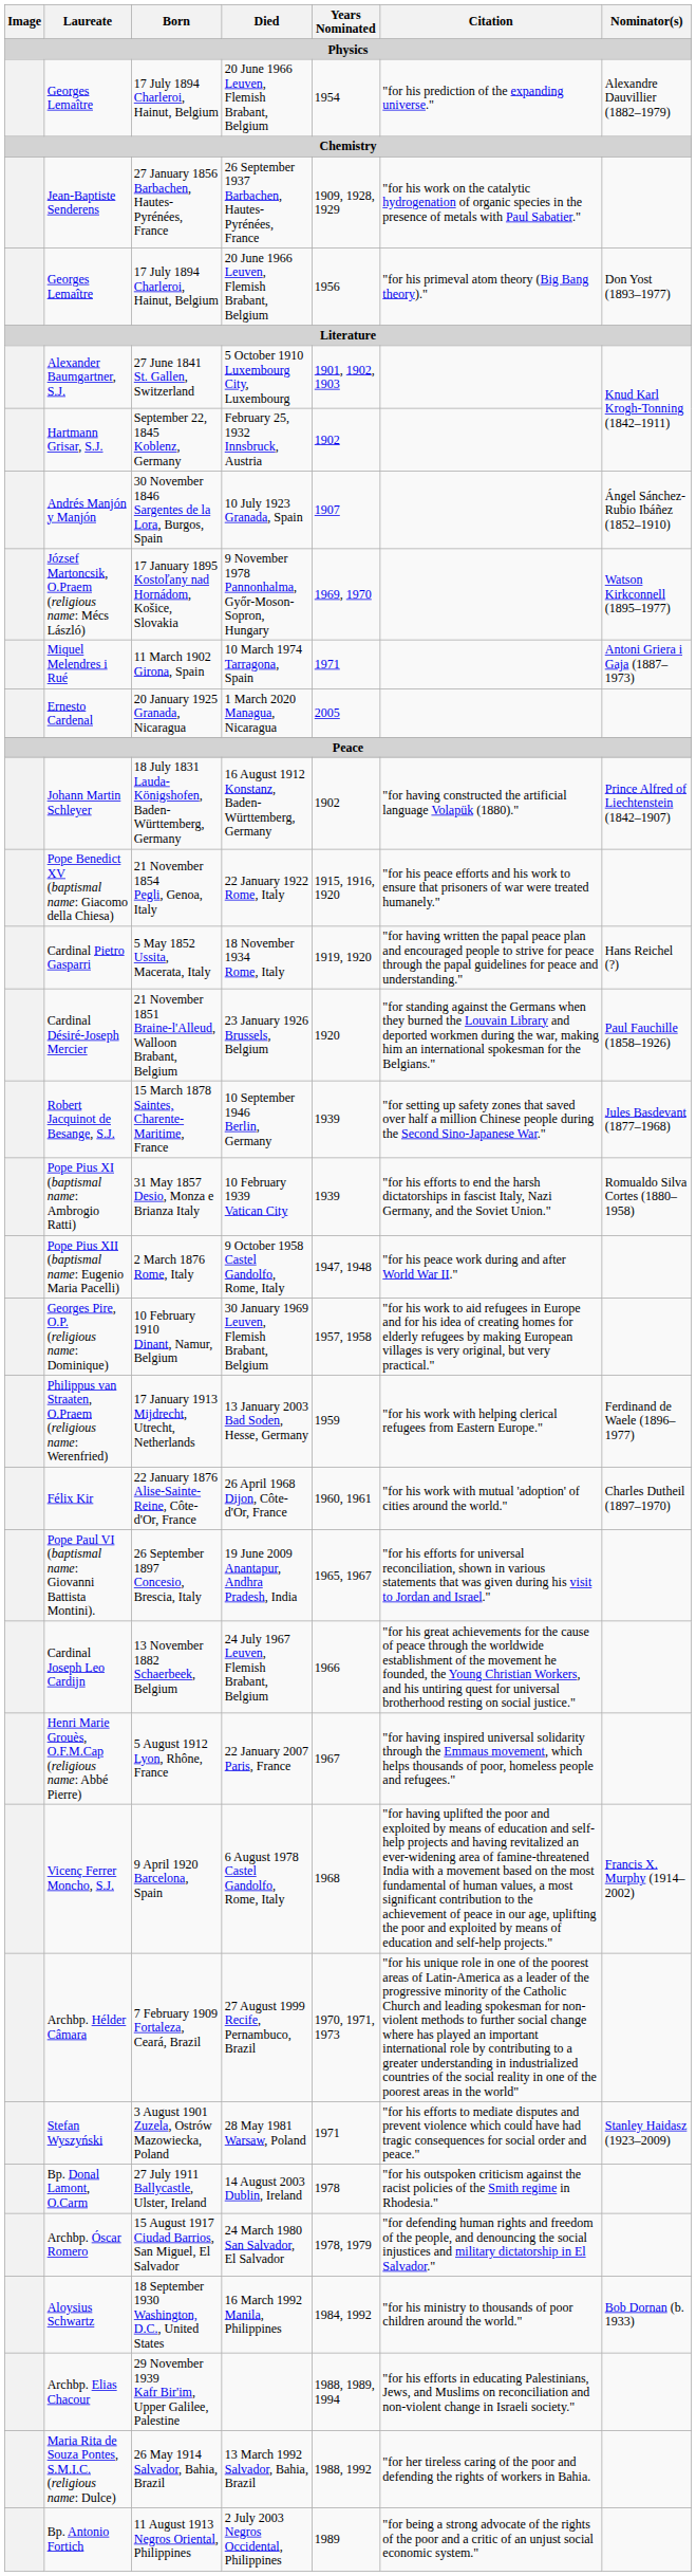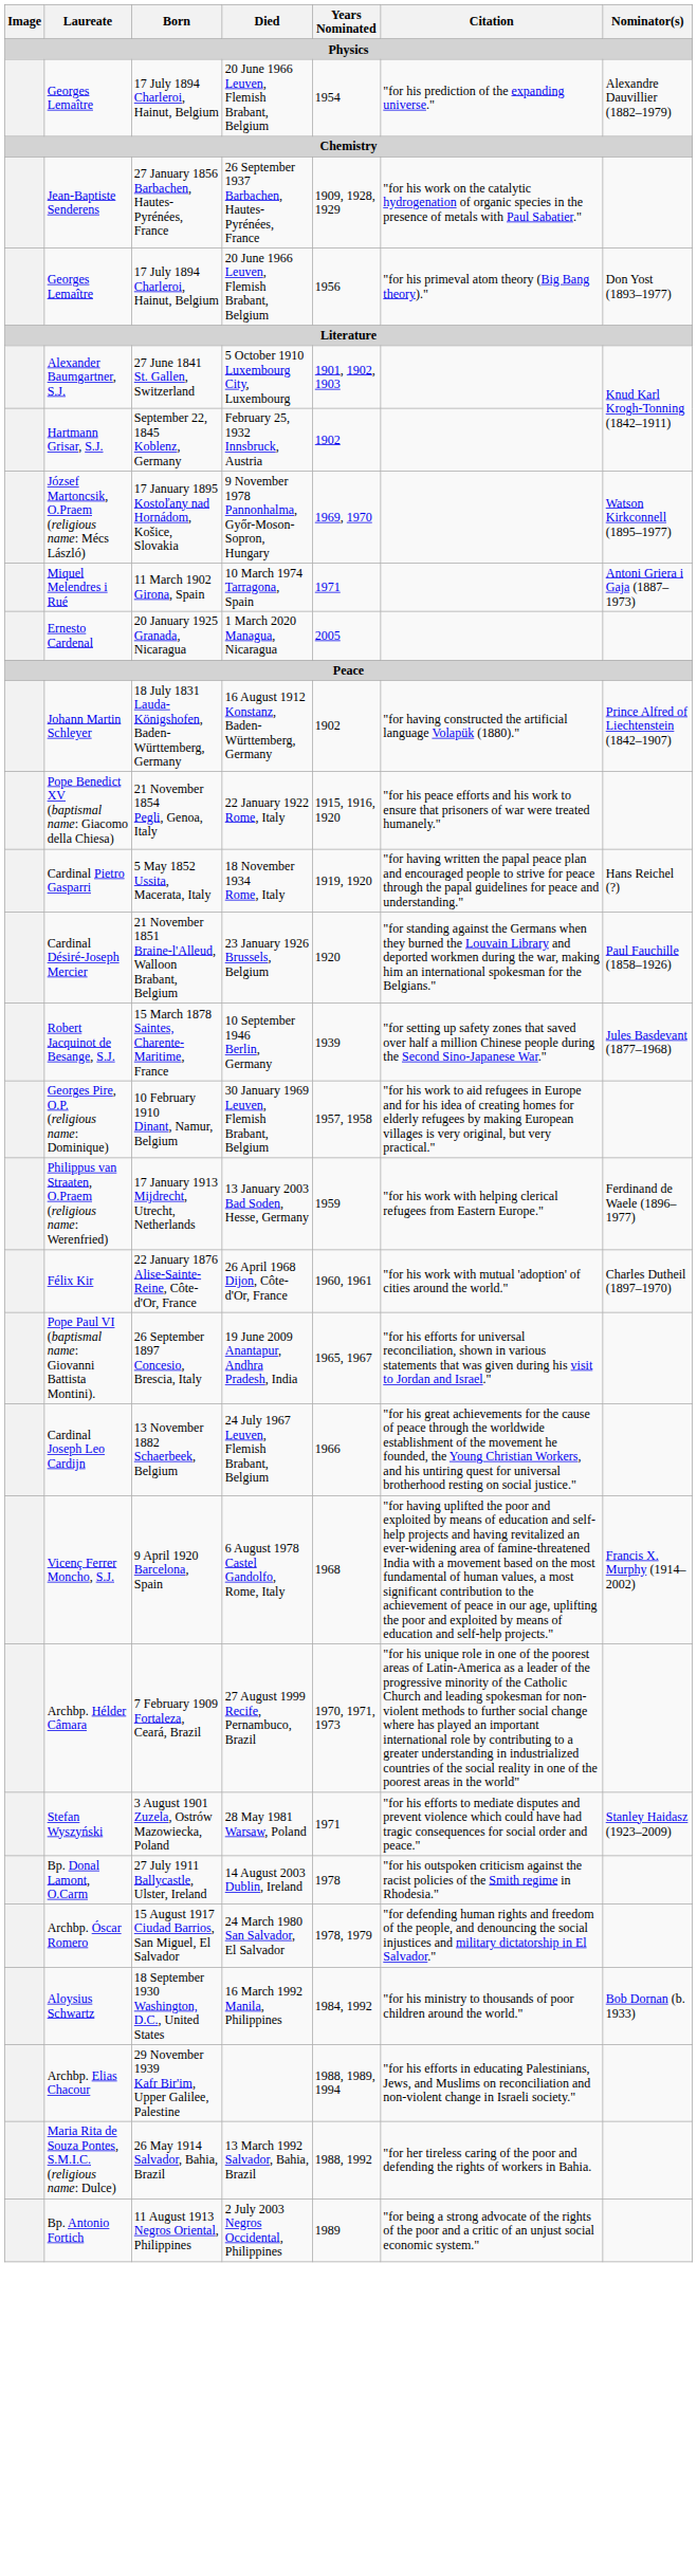- row: Andrés Manjón y Manjón | 30 November 1846 Sargentes de la Lora, Burgos, Spain | 10 July 1923 Granada, Spain | 1907 | Ángel Sánchez-Rubio Ibáñez (1852–1910)
- row: Pope Pius XI (baptismal name: Ambrogio Ratti) | 31 May 1857 Desio, Monza e Brianza Italy | 10 February 1939 Vatican City | 1939 | "for his efforts to end the harsh dictatorships in fascist Italy, Nazi Germany, and the Soviet Union." | Romualdo Silva Cortes (1880–1958)
- row: Pope Pius XII (baptismal name: Eugenio Maria Pacelli) | 2 March 1876 Rome, Italy | 9 October 1958 Castel Gandolfo, Rome, Italy | 1947, 1948 | "for his peace work during and after World War II."
- row: Henri Marie Grouès, O.F.M.Cap (religious name: Abbé Pierre) | 5 August 1912 Lyon, Rhône, France | 22 January 2007 Paris, France | 1967 | "for having inspired universal solidarity through the Emmaus movement, which helps thousands of poor, homeless people and refugees."
